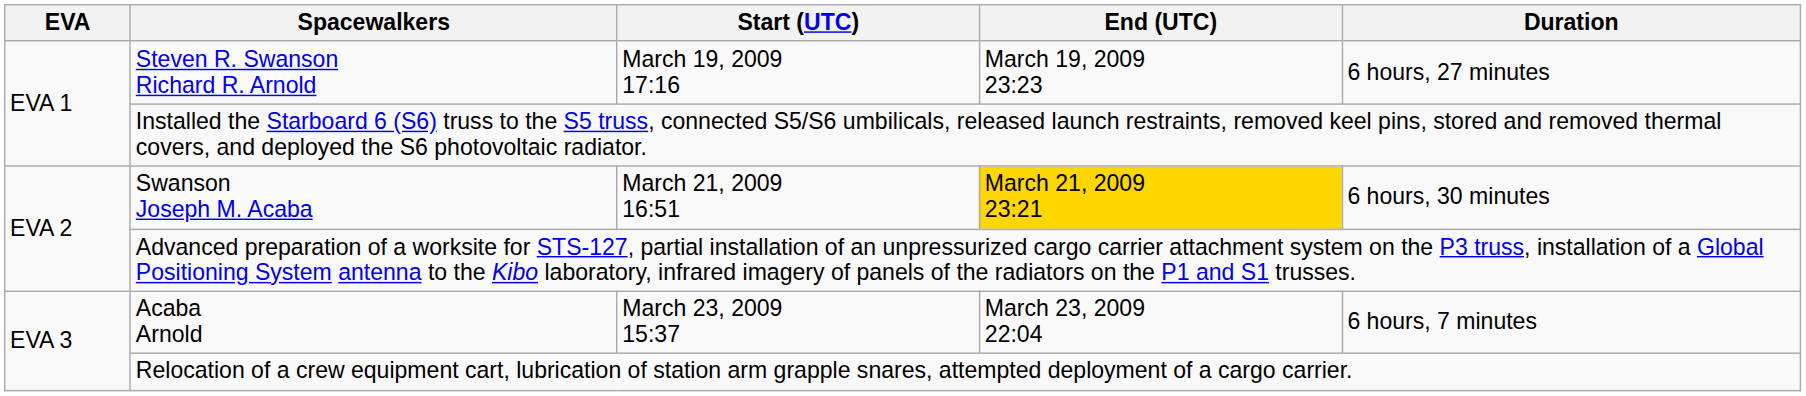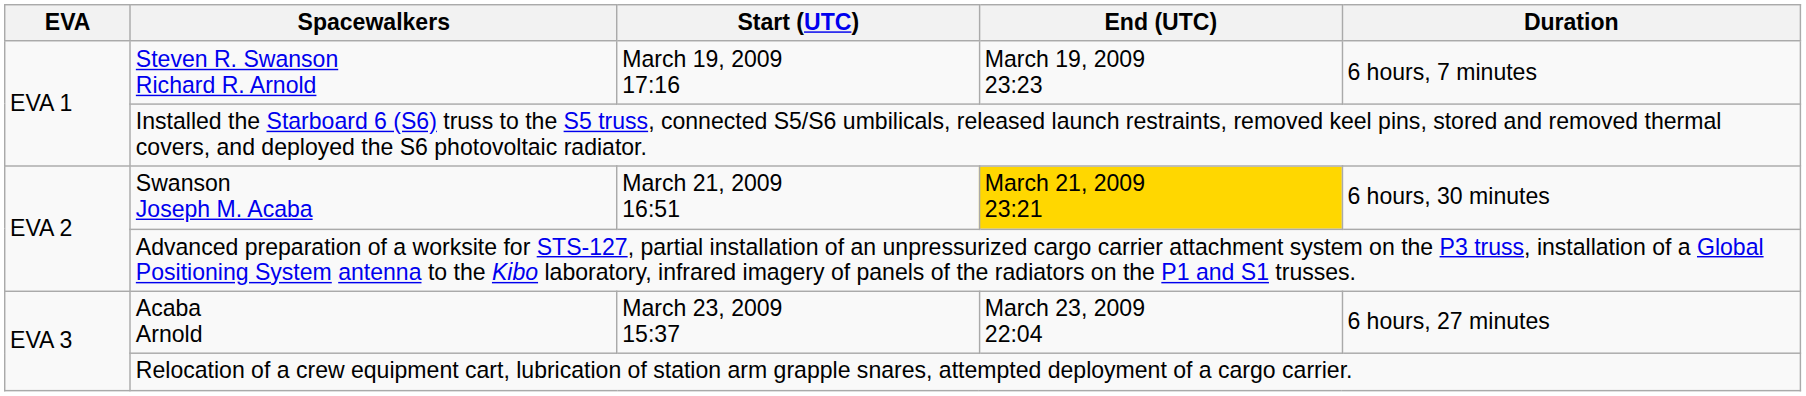Steven R. Swanson Richard R. Arnold | Duration: 6 hours, 27 minutes -> 6 hours, 7 minutes
Acaba Arnold | Duration: 6 hours, 7 minutes -> 6 hours, 27 minutes
